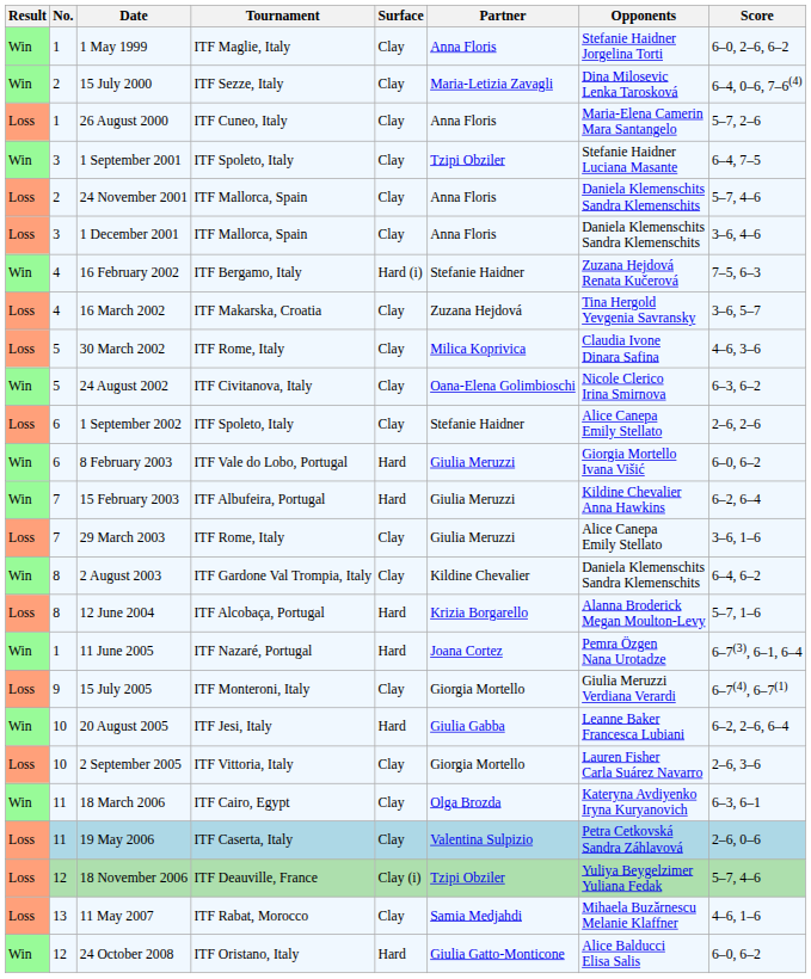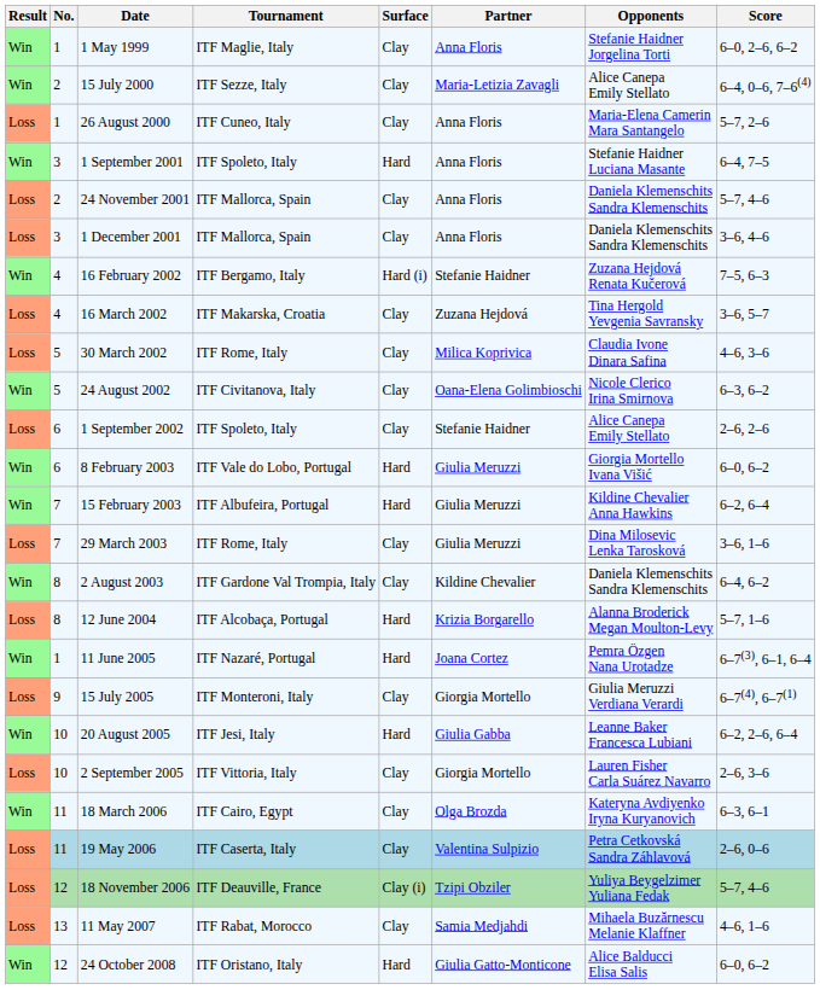15 July 2000 | Opponents: Dina Milosevic Lenka Tarosková -> Alice Canepa Emily Stellato
1 September 2001 | Surface: Clay -> Hard
1 September 2001 | Partner: Tzipi Obziler -> Anna Floris
29 March 2003 | Opponents: Alice Canepa Emily Stellato -> Dina Milosevic Lenka Tarosková
